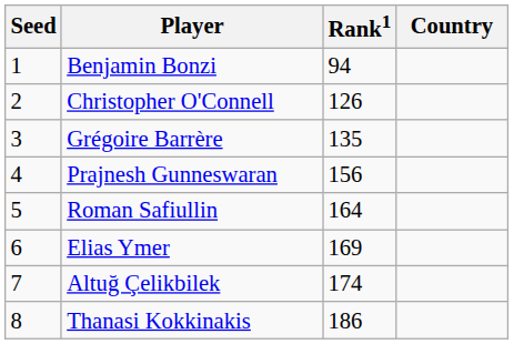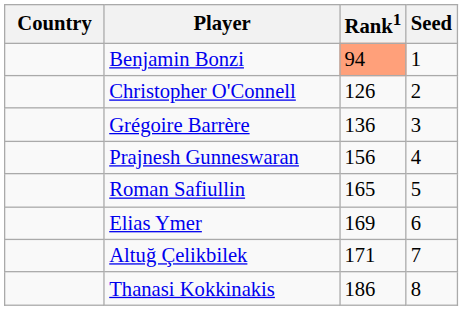columns swapped: Country <-> Seed
Benjamin Bonzi | Rank1: no background -> lightsalmon background
Grégoire Barrère | Rank1: 135 -> 136
Roman Safiullin | Rank1: 164 -> 165
Altuğ Çelikbilek | Rank1: 174 -> 171
